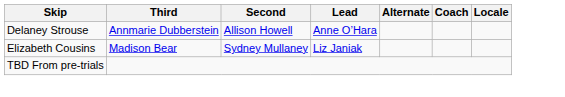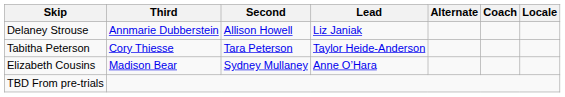Delaney Strouse | Lead: Anne O’Hara -> Liz Janiak
+ row: Tabitha Peterson | Cory Thiesse | Tara Peterson | Taylor Heide-Anderson
Elizabeth Cousins | Lead: Liz Janiak -> Anne O’Hara
